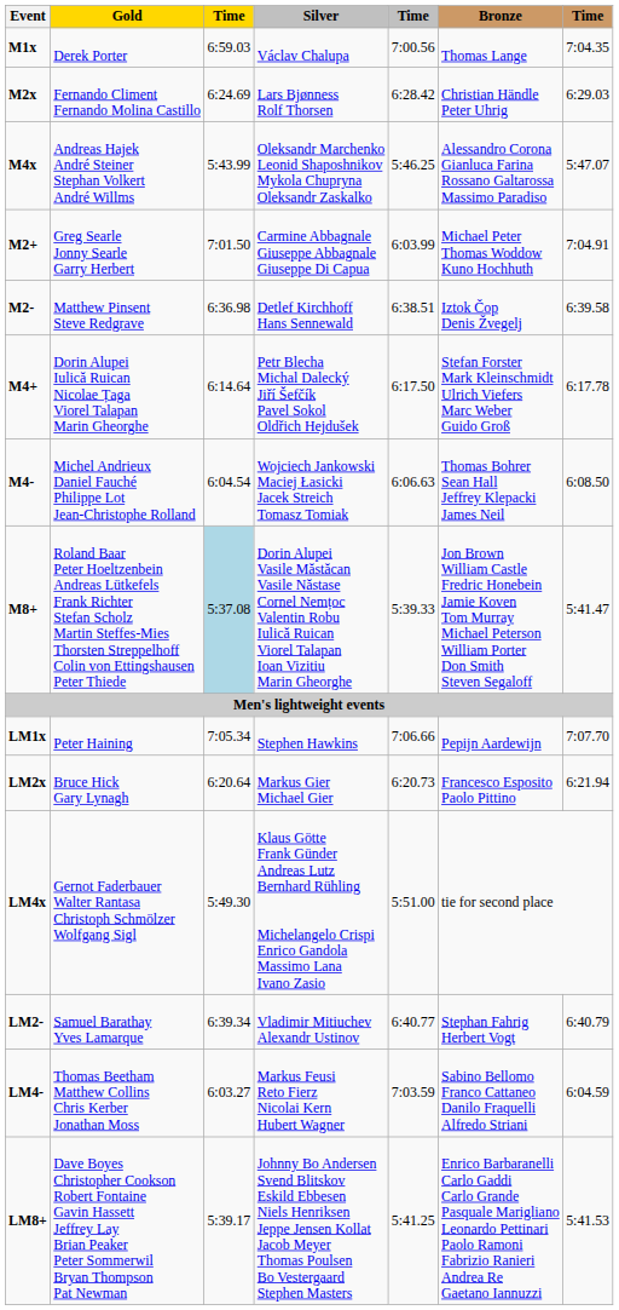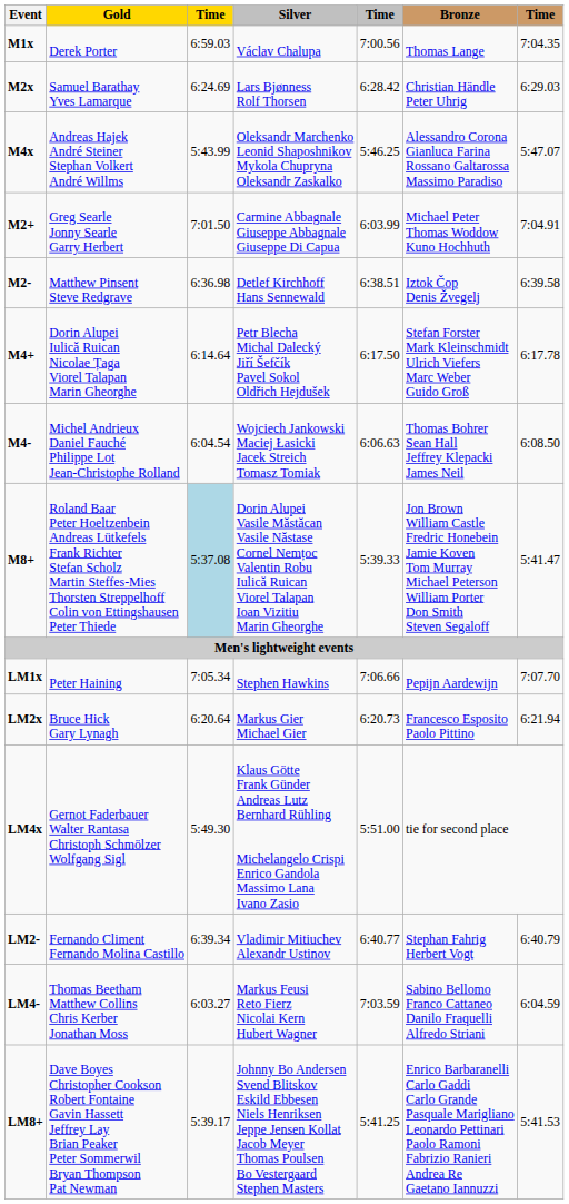M2x | Gold: Fernando Climent Fernando Molina Castillo -> Samuel Barathay Yves Lamarque
LM2- | Gold: Samuel Barathay Yves Lamarque -> Fernando Climent Fernando Molina Castillo
